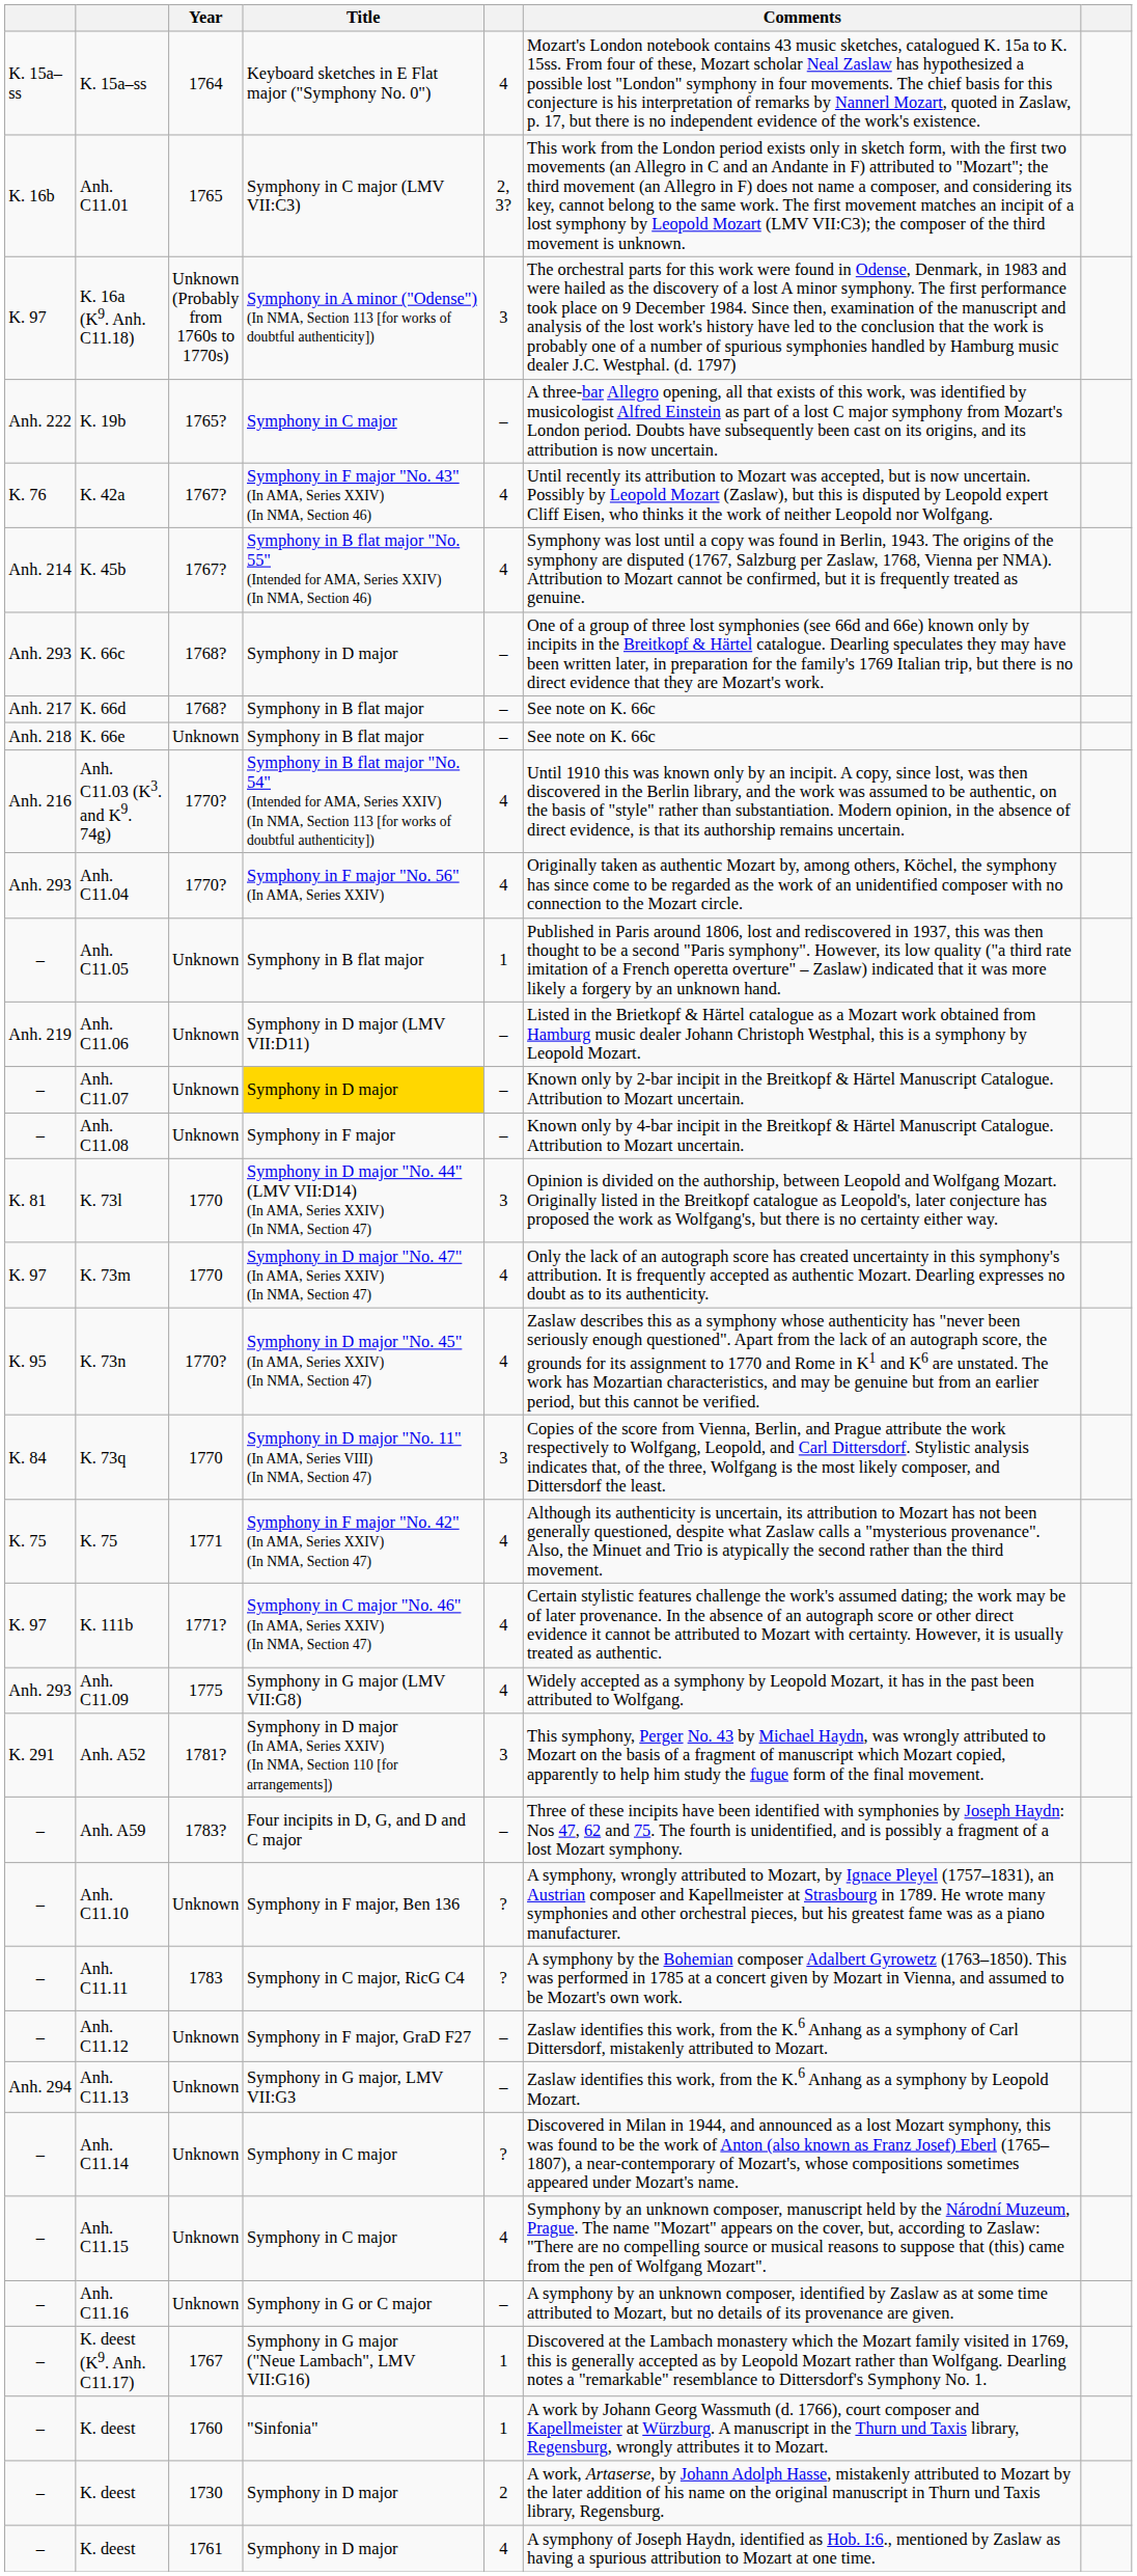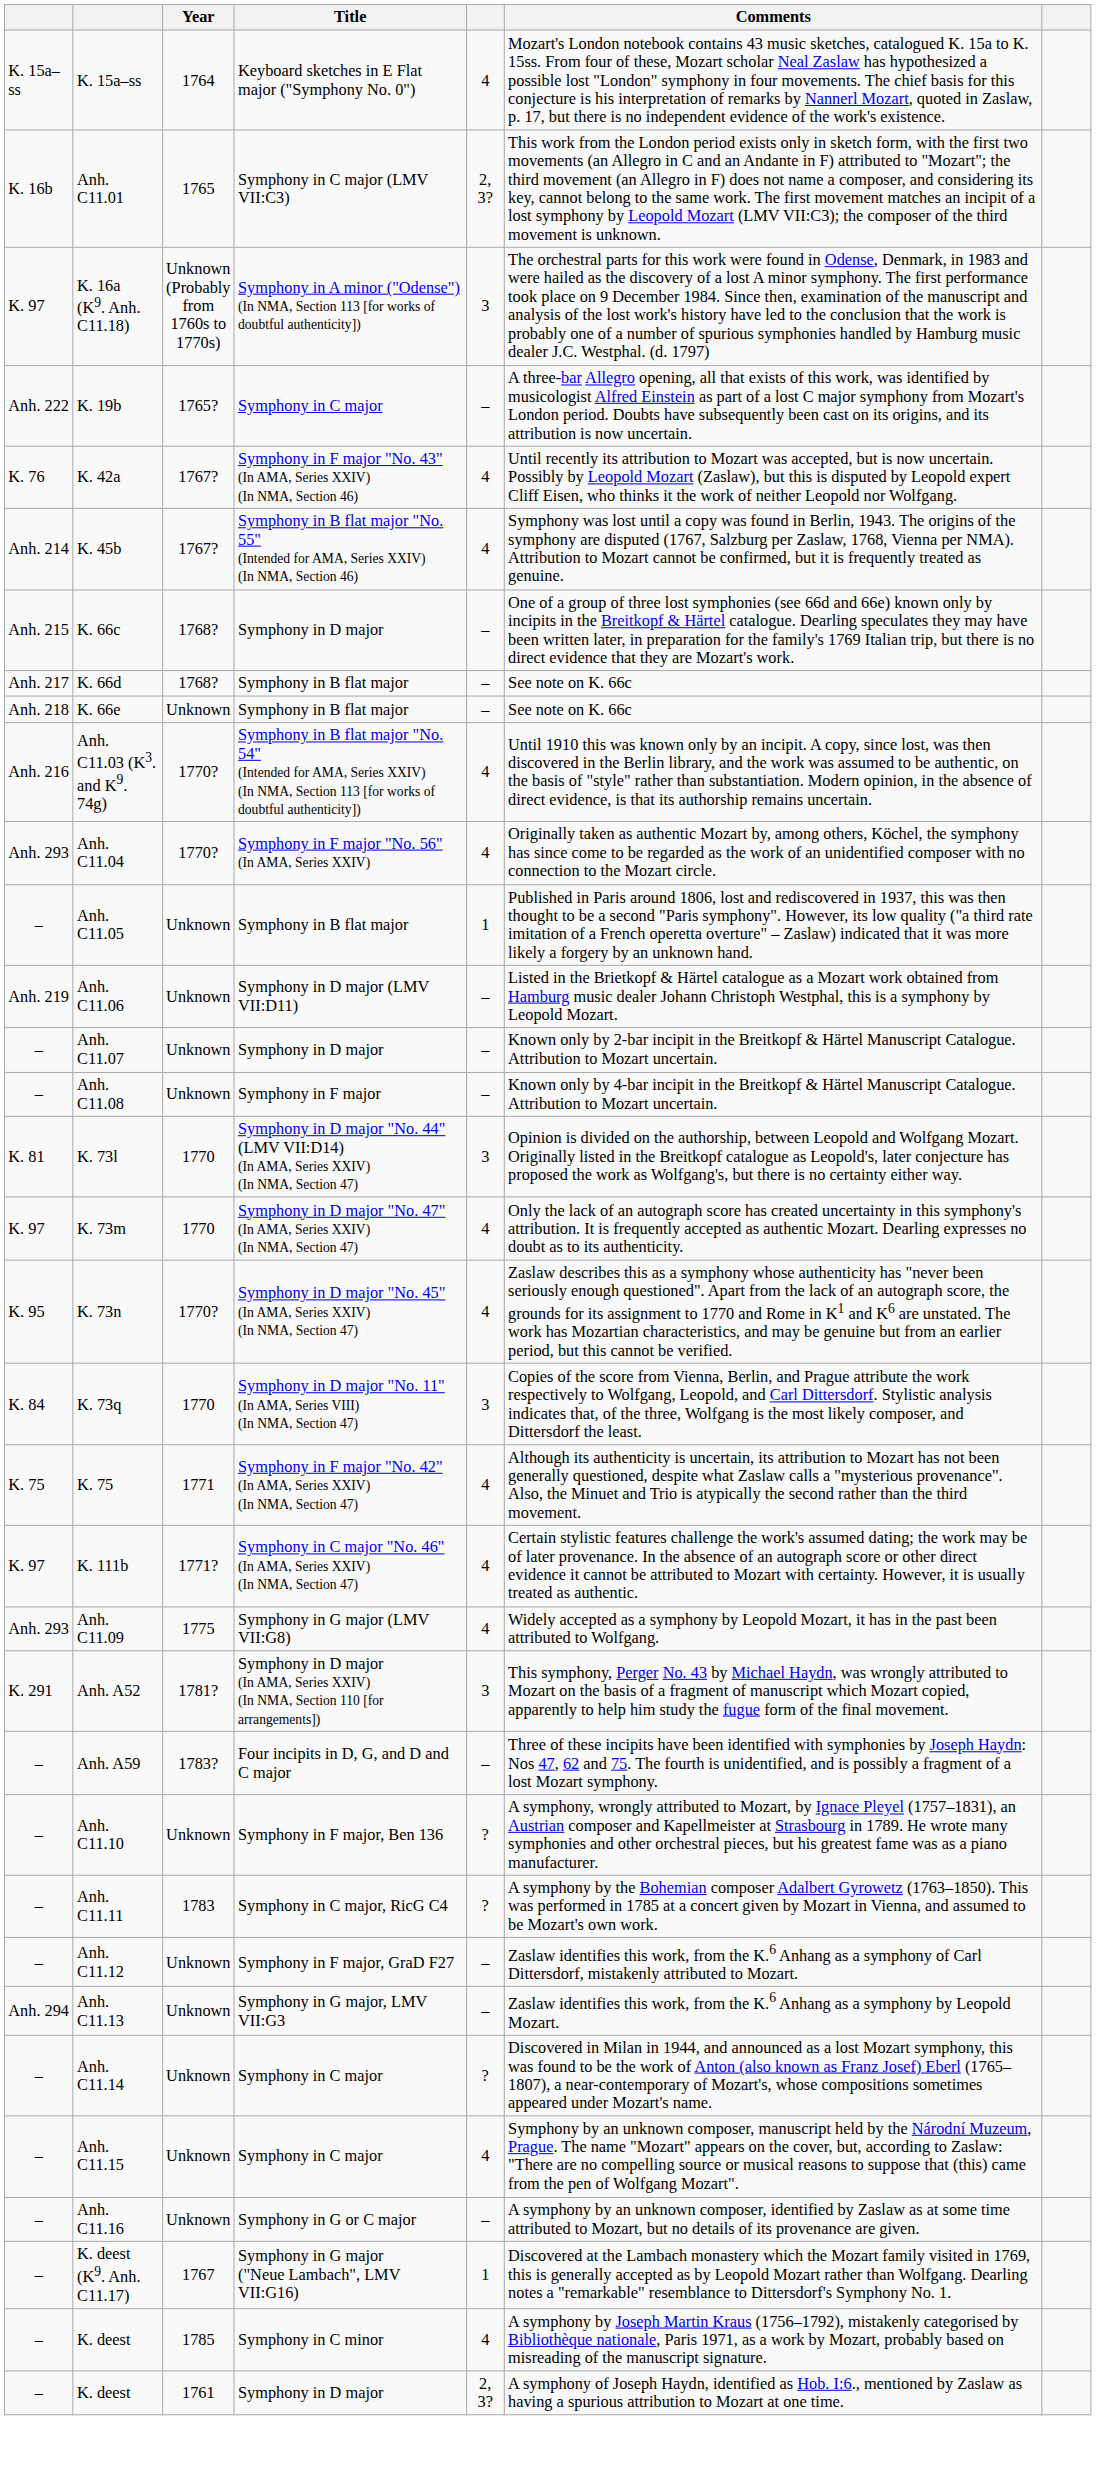K. 66c | column 1: Anh. 293 -> Anh. 215
Anh. C11.07 | Title: gold background -> no background
- row: – | K. deest | 1760 | "Sinfonia" | 1 | A work by Johann Georg Wassmuth (d. 1766), court composer and Kapellmeister at Würzburg. A manuscript in the Thurn und Taxis library, Regensburg, wrongly attributes it to Mozart.
+ row: – | K. deest | 1785 | Symphony in C minor | 4 | A symphony by Joseph Martin Kraus (1756–1792), mistakenly categorised by Bibliothèque nationale, Paris 1971, as a work by Mozart, probably based on misreading of the manuscript signature.
- row: – | K. deest | 1730 | Symphony in D major | 2 | A work, Artaserse, by Johann Adolph Hasse, mistakenly attributed to Mozart by the later addition of his name on the original manuscript in Thurn und Taxis library, Regensburg.
K. deest / 1761 | column 5: 4 -> 2, 3?
